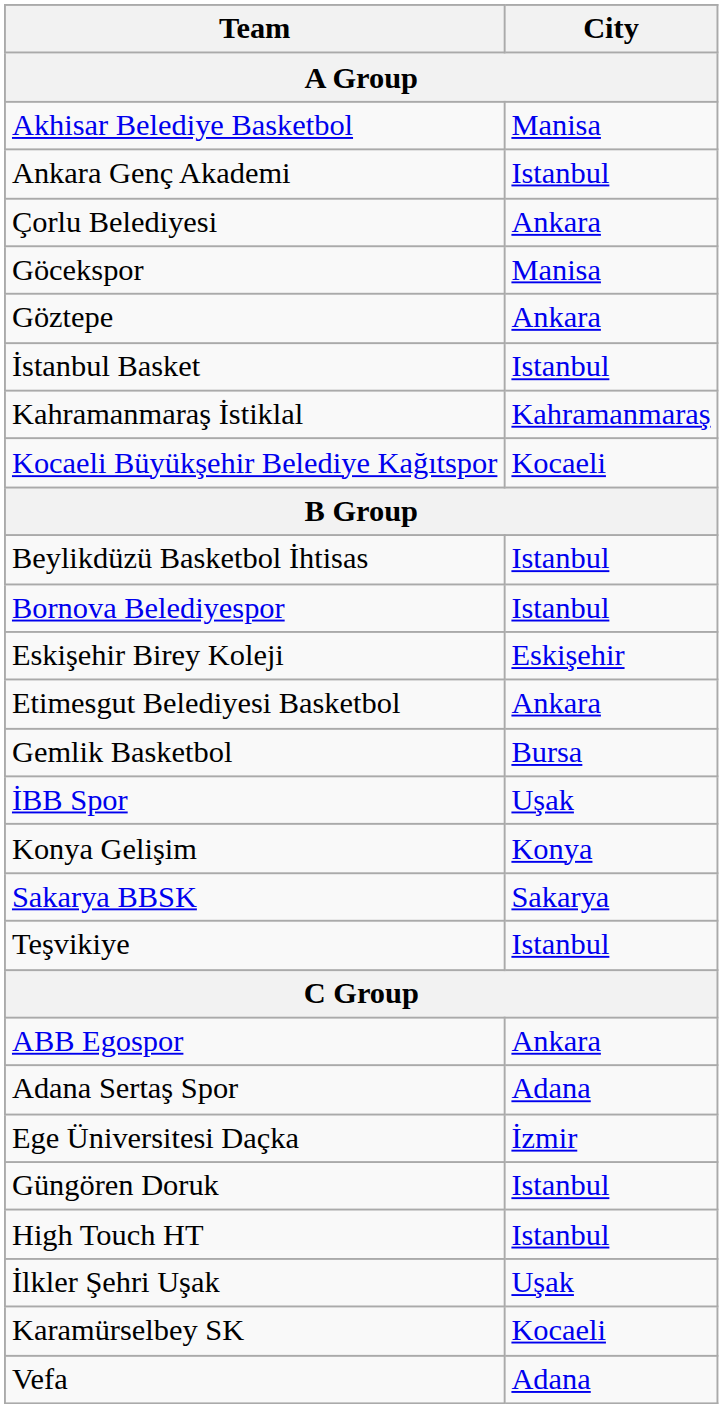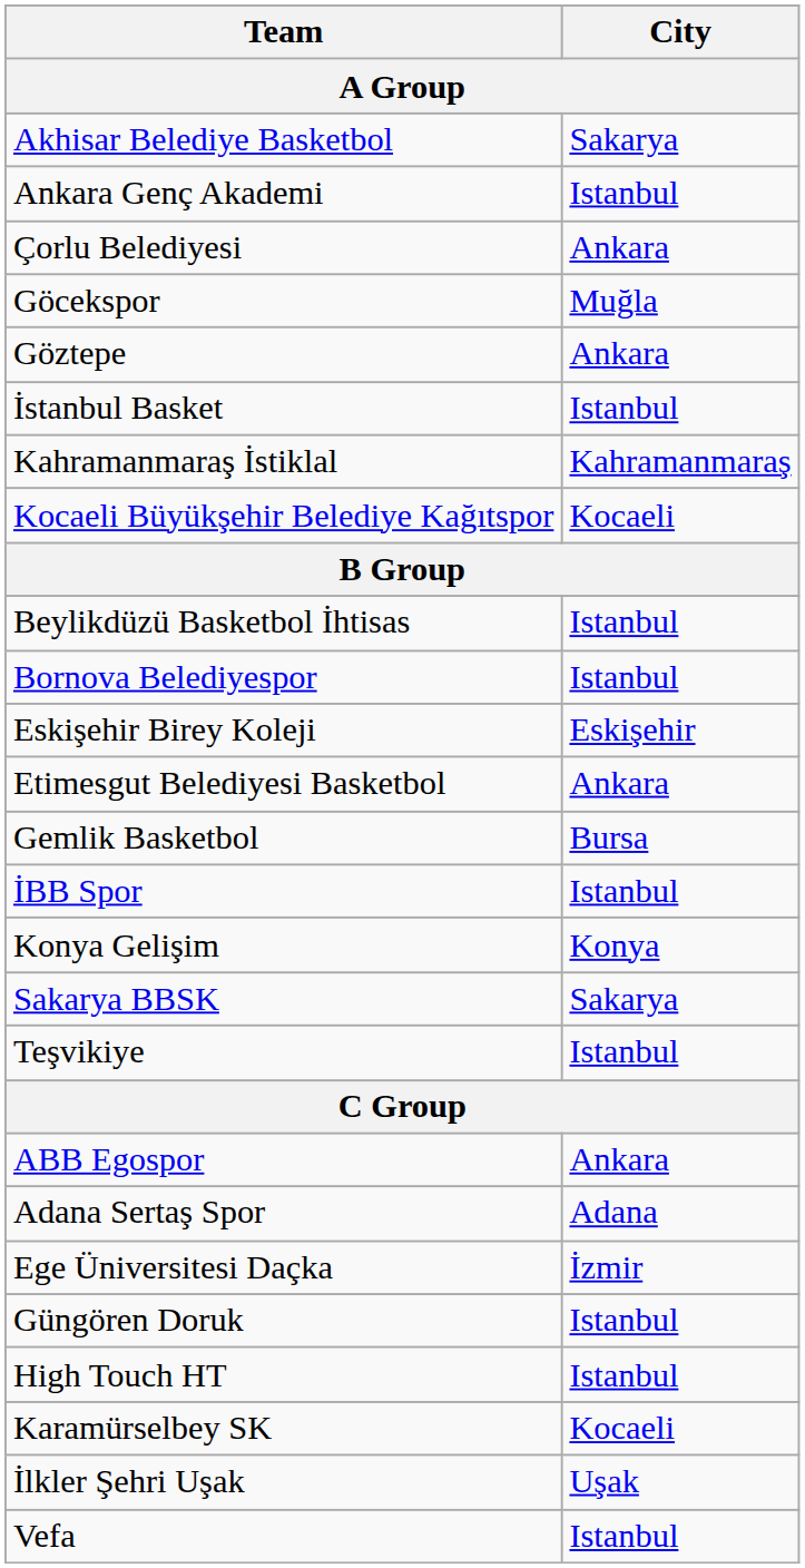Akhisar Belediye Basketbol | City: Manisa -> Sakarya
Göcekspor | City: Manisa -> Muğla
İBB Spor | City: Uşak -> Istanbul
rows swapped: İlkler Şehri Uşak <-> Karamürselbey SK
Vefa | City: Adana -> Istanbul
